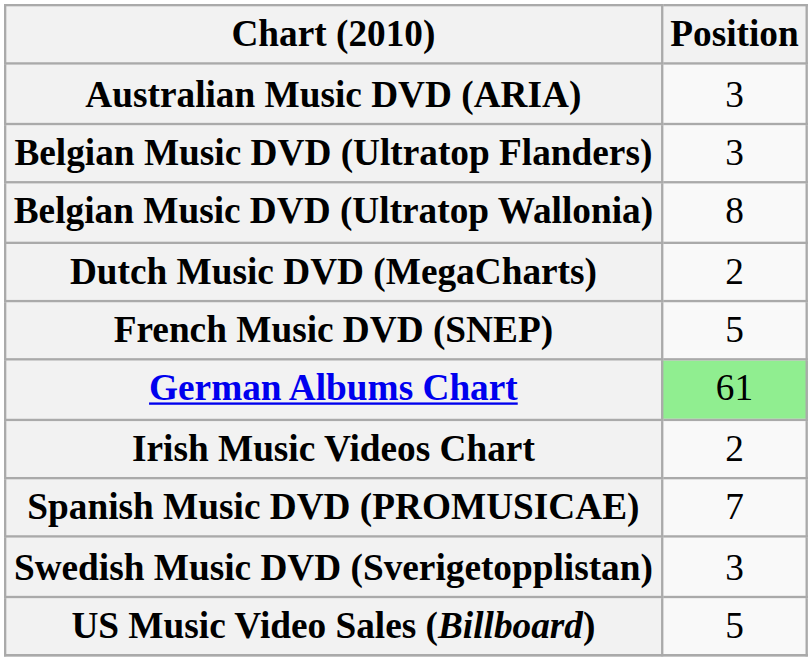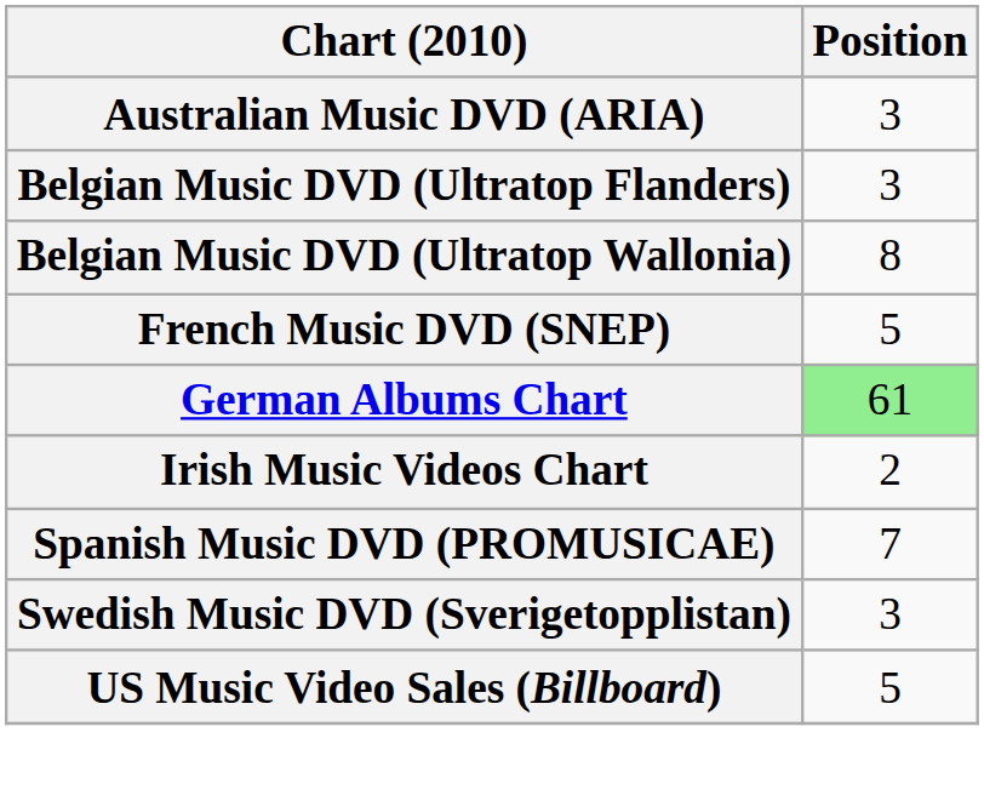- row: Dutch Music DVD (MegaCharts) | 2
